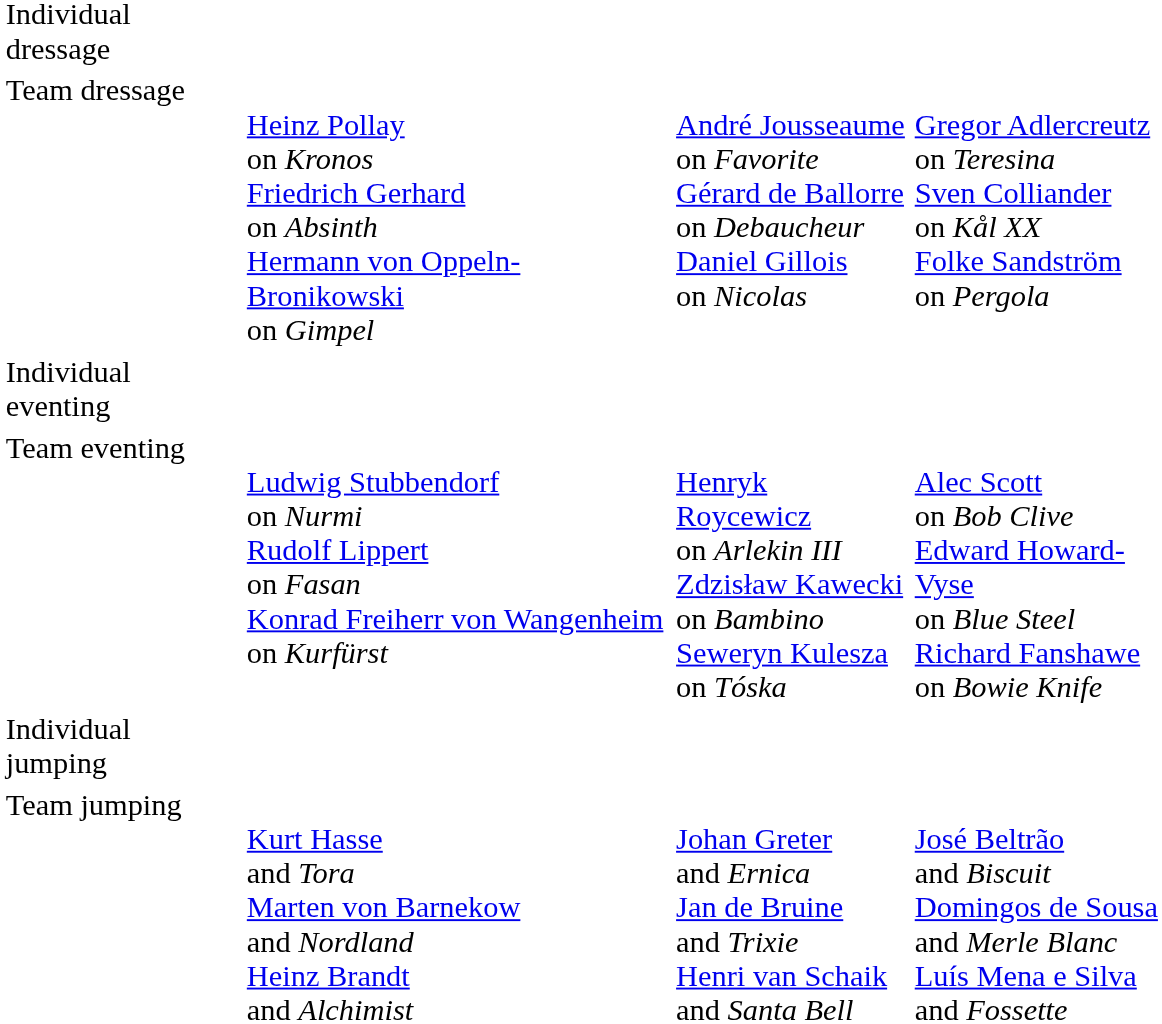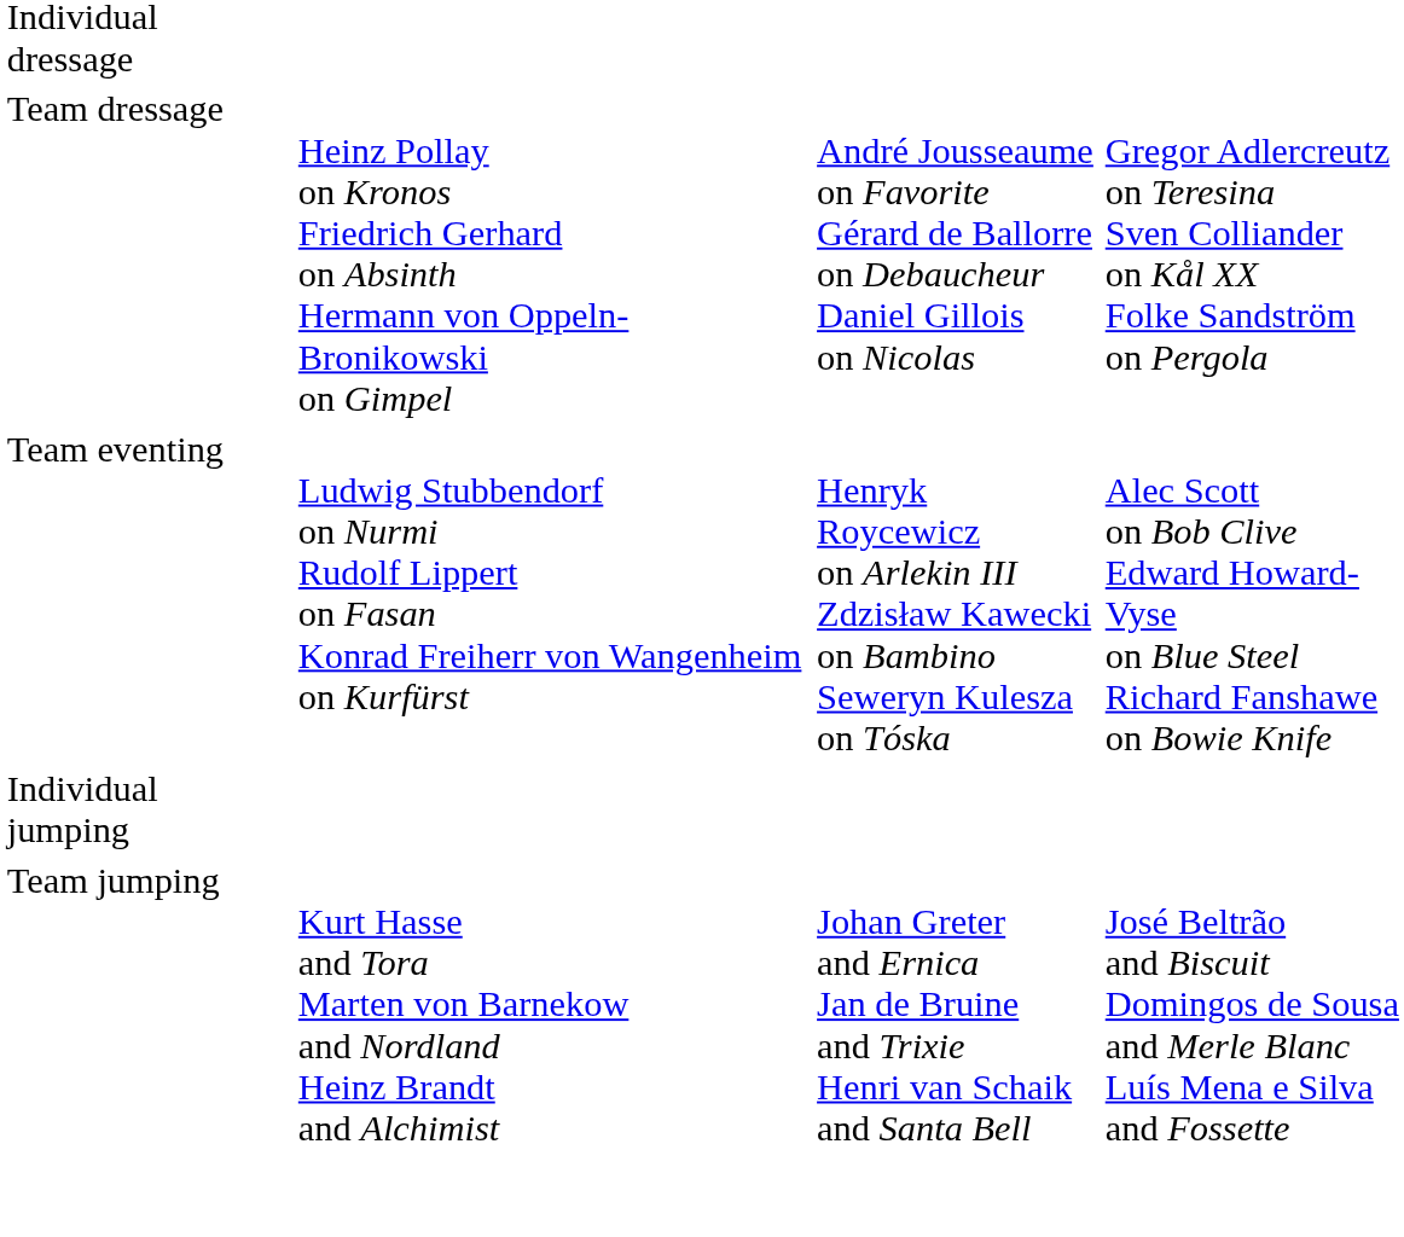- row: Individual eventing
